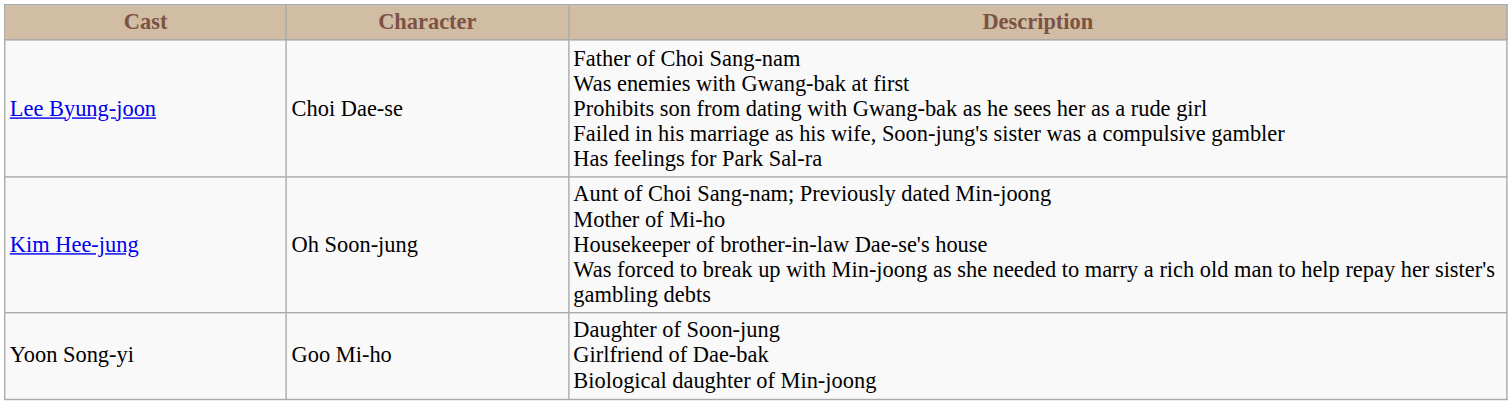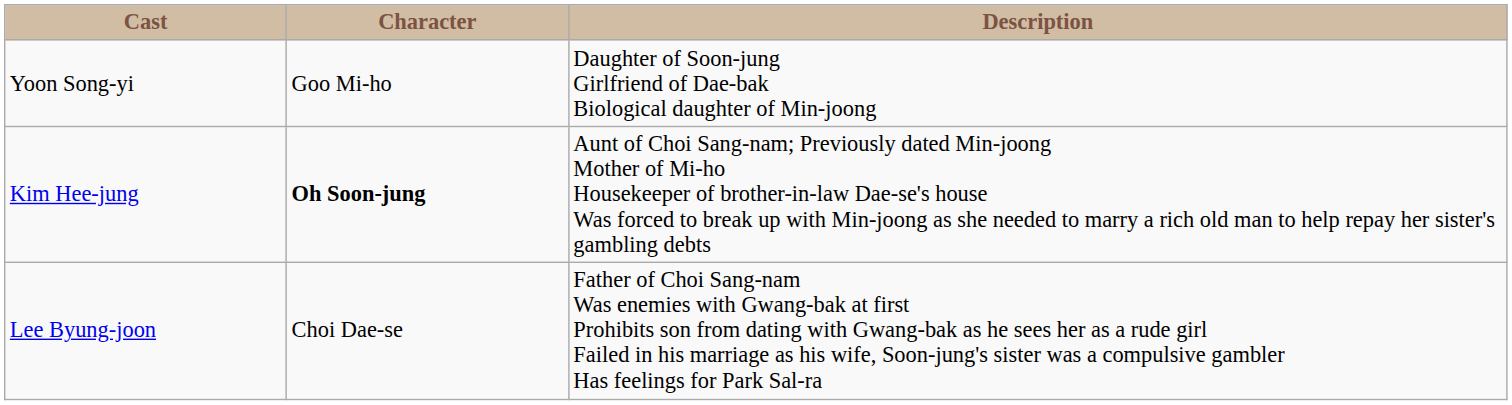rows swapped: Lee Byung-joon <-> Yoon Song-yi
Kim Hee-jung | Character: normal -> bold
